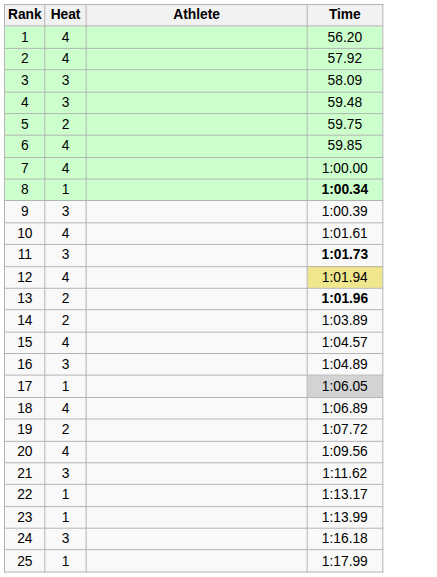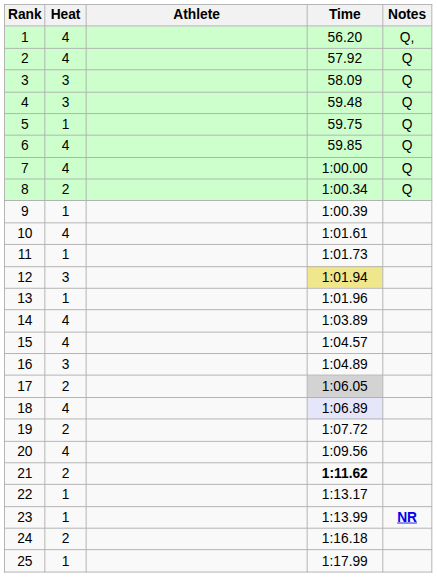+ column: Notes | Q, | Q | Q | Q | Q | Q | Q | Q | NR
5 | Heat: 2 -> 1
8 | Heat: 1 -> 2
8 | Time: bold -> normal
9 | Heat: 3 -> 1
11 | Heat: 3 -> 1
11 | Time: bold -> normal
12 | Heat: 4 -> 3
13 | Heat: 2 -> 1
13 | Time: bold -> normal
14 | Heat: 2 -> 4
17 | Heat: 1 -> 2
18 | Time: no background -> lavender background
21 | Heat: 3 -> 2
21 | Time: normal -> bold
24 | Heat: 3 -> 2
